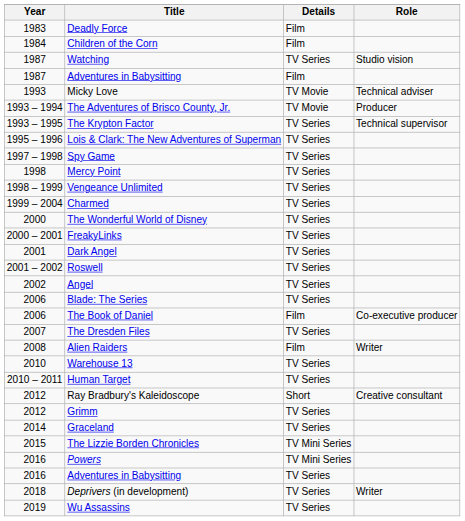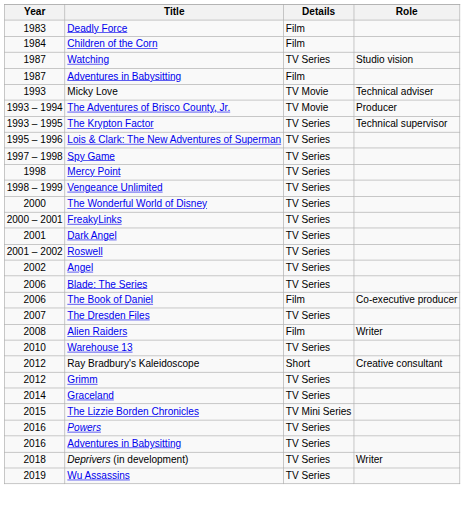- row: 1999 – 2004 | Charmed | TV Series
- row: 2010 – 2011 | Human Target | TV Series
Powers | Details: TV Mini Series -> TV Series
